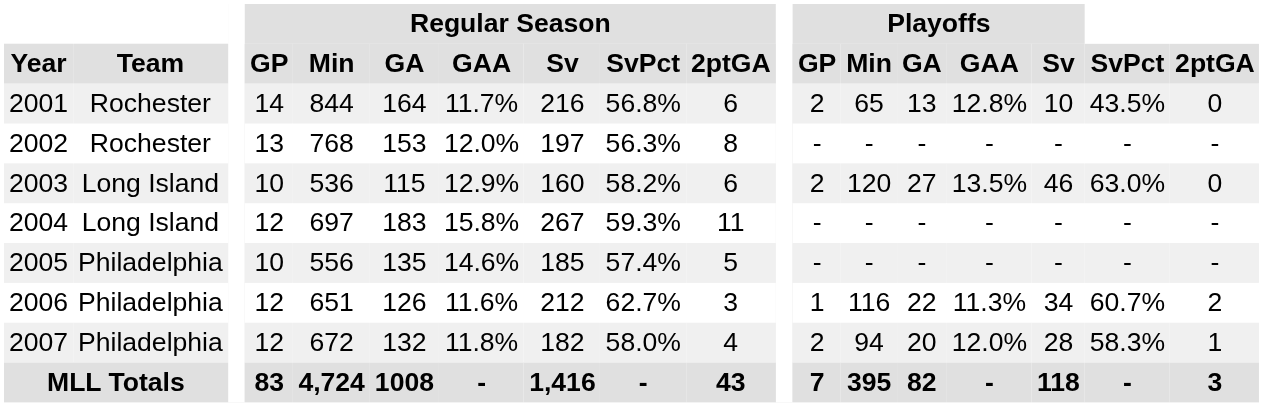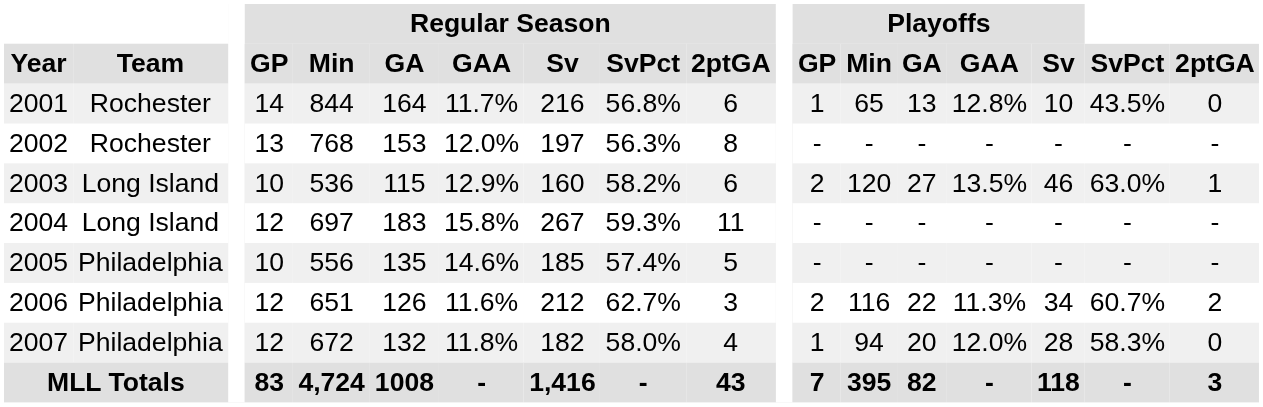2001 | Playoffs / GP: 2 -> 1
2003 | 2ptGA: 0 -> 1
2006 | Playoffs / GP: 1 -> 2
2007 | Playoffs / GP: 2 -> 1
2007 | 2ptGA: 1 -> 0
